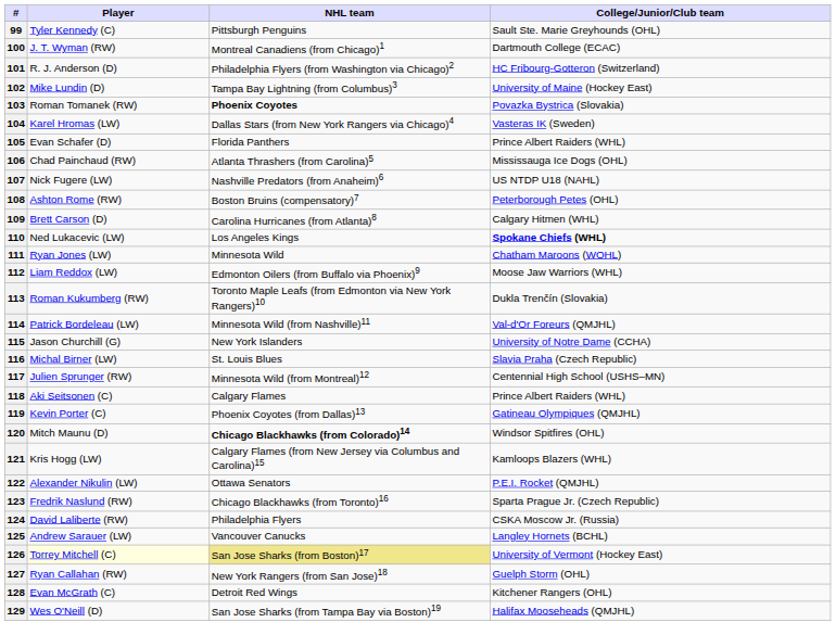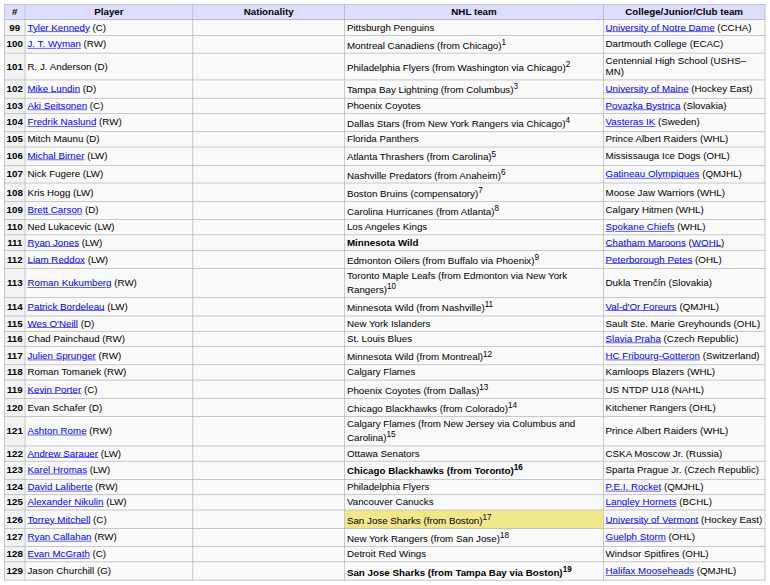+ column: Nationality
99 | College/Junior/Club team: Sault Ste. Marie Greyhounds (OHL) -> University of Notre Dame (CCHA)
101 | College/Junior/Club team: HC Fribourg-Gotteron (Switzerland) -> Centennial High School (USHS–MN)
103 | Player: Roman Tomanek (RW) -> Aki Seitsonen (C)
103 | NHL team: bold -> normal
104 | Player: Karel Hromas (LW) -> Fredrik Naslund (RW)
105 | Player: Evan Schafer (D) -> Mitch Maunu (D)
106 | Player: Chad Painchaud (RW) -> Michal Birner (LW)
107 | College/Junior/Club team: US NTDP U18 (NAHL) -> Gatineau Olympiques (QMJHL)
108 | Player: Ashton Rome (RW) -> Kris Hogg (LW)
108 | College/Junior/Club team: Peterborough Petes (OHL) -> Moose Jaw Warriors (WHL)
110 | College/Junior/Club team: bold -> normal
111 | NHL team: normal -> bold
112 | College/Junior/Club team: Moose Jaw Warriors (WHL) -> Peterborough Petes (OHL)
115 | Player: Jason Churchill (G) -> Wes O'Neill (D)
115 | College/Junior/Club team: University of Notre Dame (CCHA) -> Sault Ste. Marie Greyhounds (OHL)
116 | Player: Michal Birner (LW) -> Chad Painchaud (RW)
117 | College/Junior/Club team: Centennial High School (USHS–MN) -> HC Fribourg-Gotteron (Switzerland)
118 | Player: Aki Seitsonen (C) -> Roman Tomanek (RW)
118 | College/Junior/Club team: Prince Albert Raiders (WHL) -> Kamloops Blazers (WHL)
119 | College/Junior/Club team: Gatineau Olympiques (QMJHL) -> US NTDP U18 (NAHL)
120 | Player: Mitch Maunu (D) -> Evan Schafer (D)
120 | NHL team: bold -> normal
120 | College/Junior/Club team: Windsor Spitfires (OHL) -> Kitchener Rangers (OHL)
121 | Player: Kris Hogg (LW) -> Ashton Rome (RW)
121 | College/Junior/Club team: Kamloops Blazers (WHL) -> Prince Albert Raiders (WHL)
122 | Player: Alexander Nikulin (LW) -> Andrew Sarauer (LW)
122 | College/Junior/Club team: P.E.I. Rocket (QMJHL) -> CSKA Moscow Jr. (Russia)
123 | Player: Fredrik Naslund (RW) -> Karel Hromas (LW)
123 | NHL team: normal -> bold
124 | College/Junior/Club team: CSKA Moscow Jr. (Russia) -> P.E.I. Rocket (QMJHL)
125 | Player: Andrew Sarauer (LW) -> Alexander Nikulin (LW)
126 | Player: lightyellow background -> no background
128 | College/Junior/Club team: Kitchener Rangers (OHL) -> Windsor Spitfires (OHL)
129 | Player: Wes O'Neill (D) -> Jason Churchill (G)
129 | NHL team: normal -> bold
